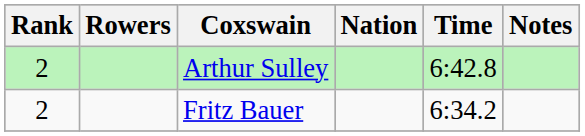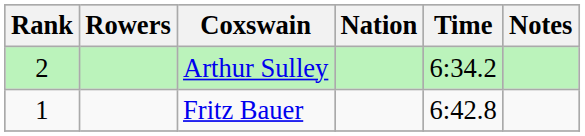Arthur Sulley | Time: 6:42.8 -> 6:34.2
Fritz Bauer | Rank: 2 -> 1
Fritz Bauer | Time: 6:34.2 -> 6:42.8
